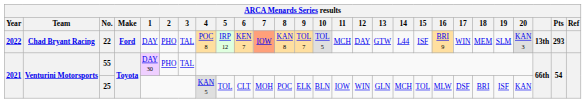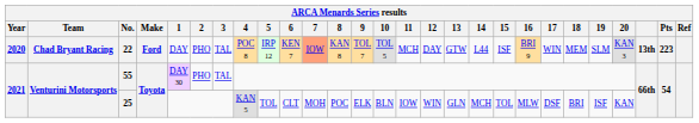22 | Year: 2022 -> 2020
22 | Pts: 293 -> 223
